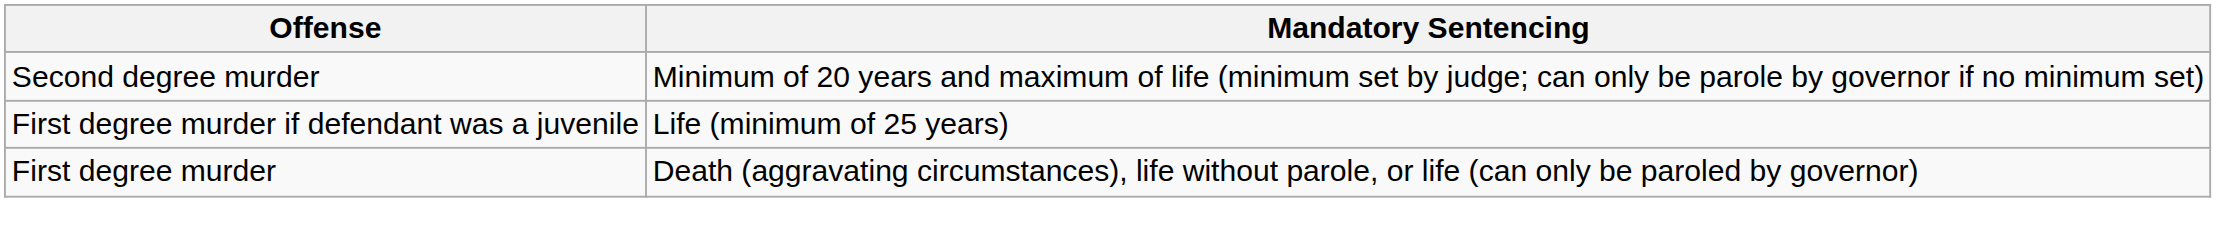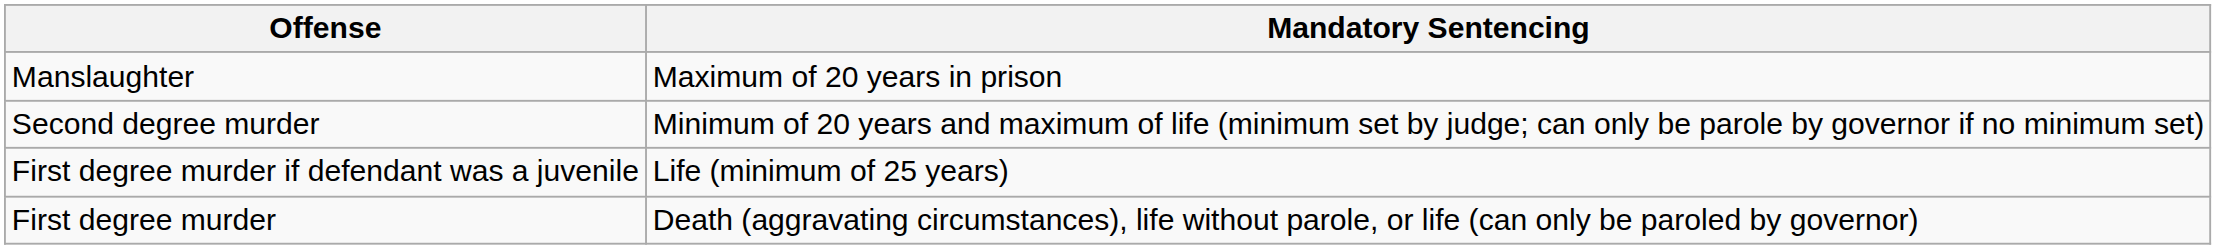+ row: Manslaughter | Maximum of 20 years in prison
